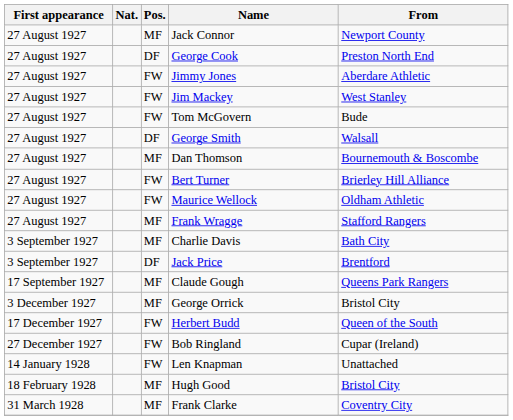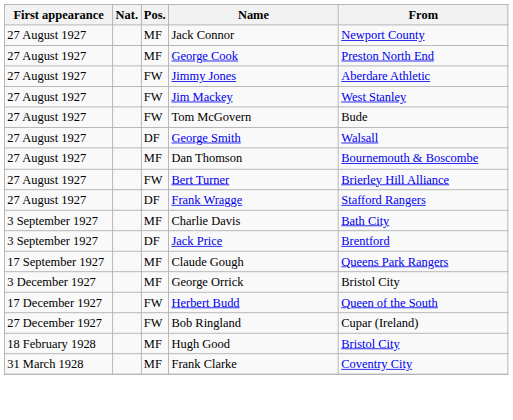George Cook | Pos.: DF -> MF
- row: 27 August 1927 | FW | Maurice Wellock | Oldham Athletic
Frank Wragge | Pos.: MF -> DF
- row: 14 January 1928 | FW | Len Knapman | Unattached
